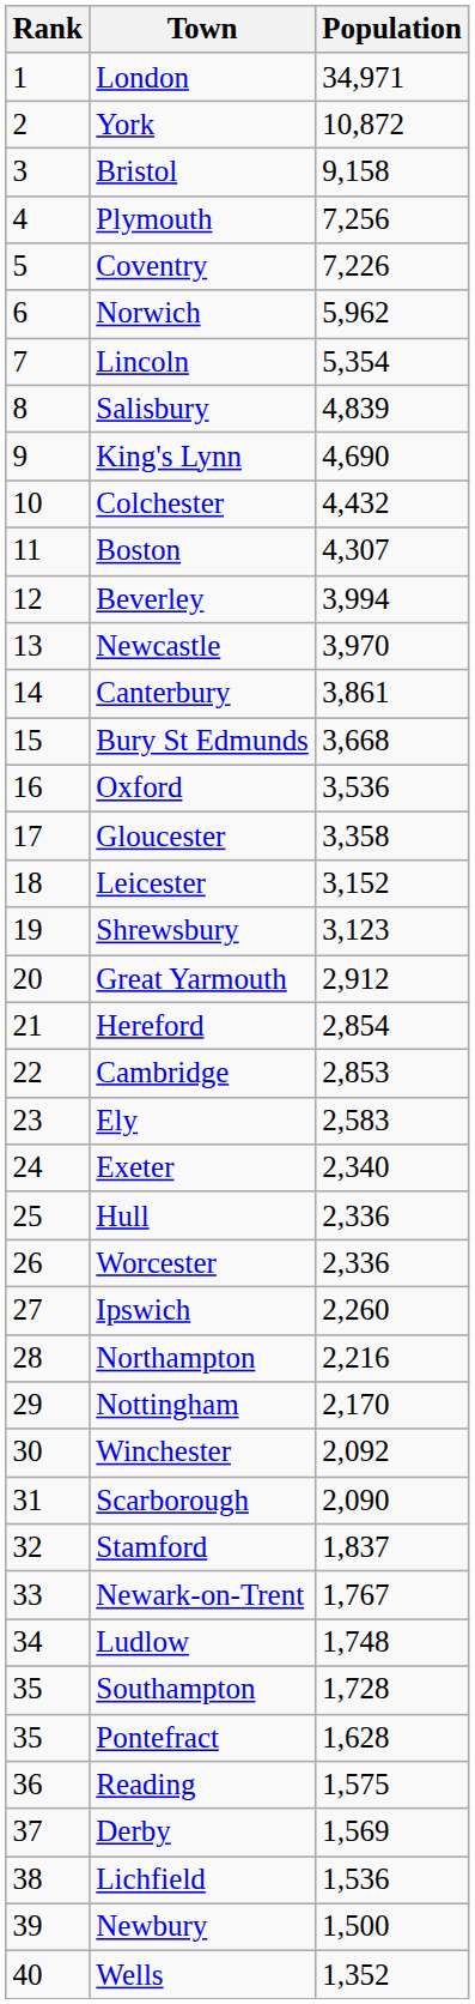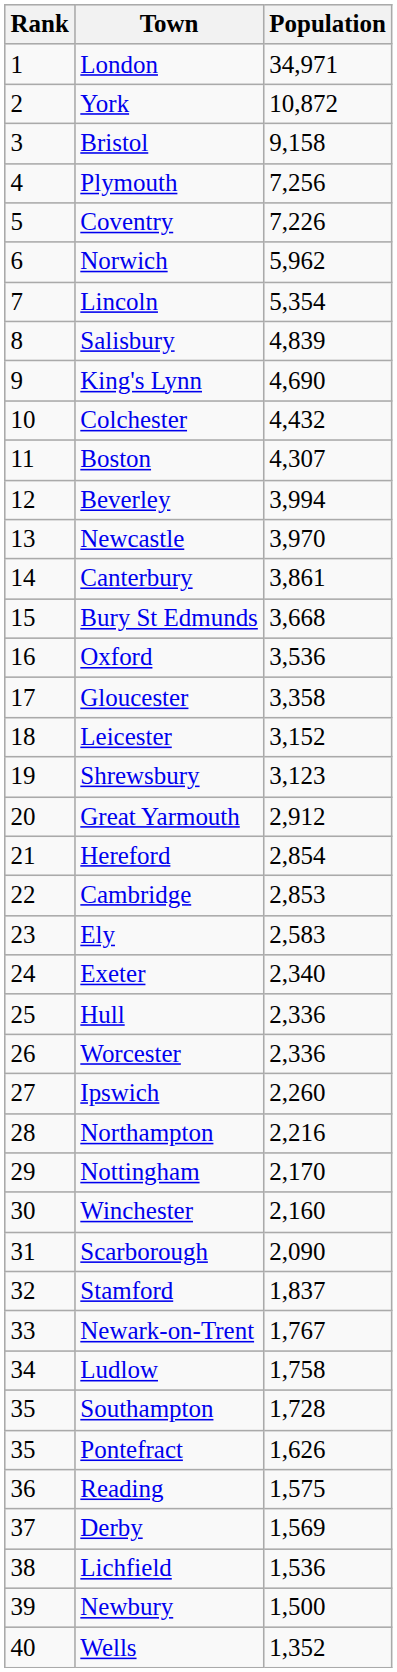Winchester | Population: 2,092 -> 2,160
Ludlow | Population: 1,748 -> 1,758
Pontefract | Population: 1,628 -> 1,626
